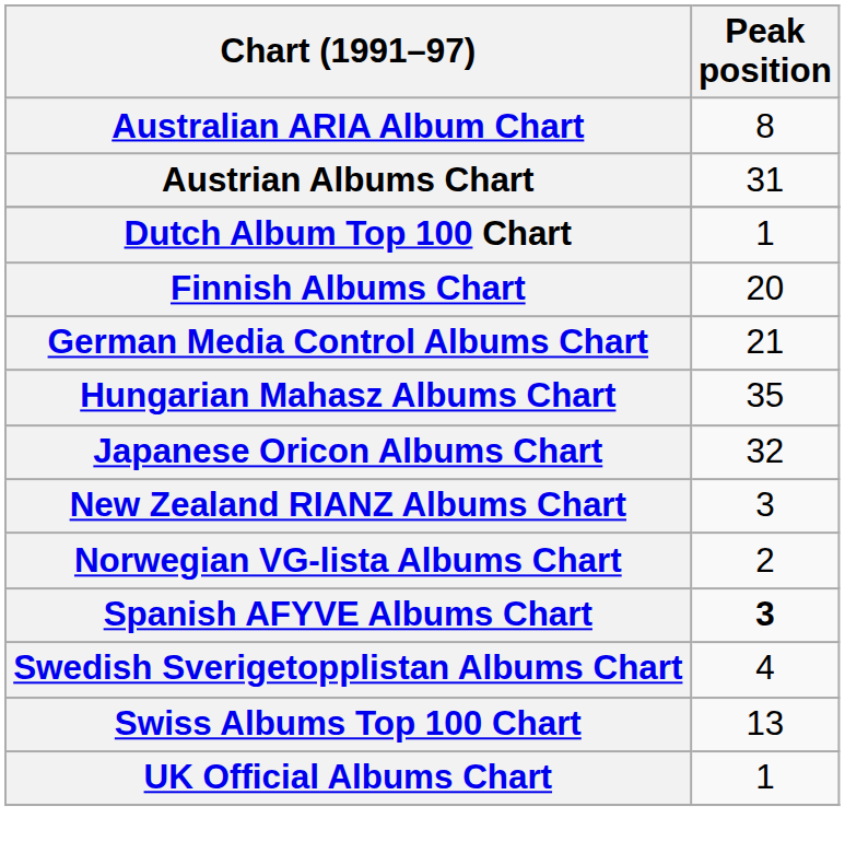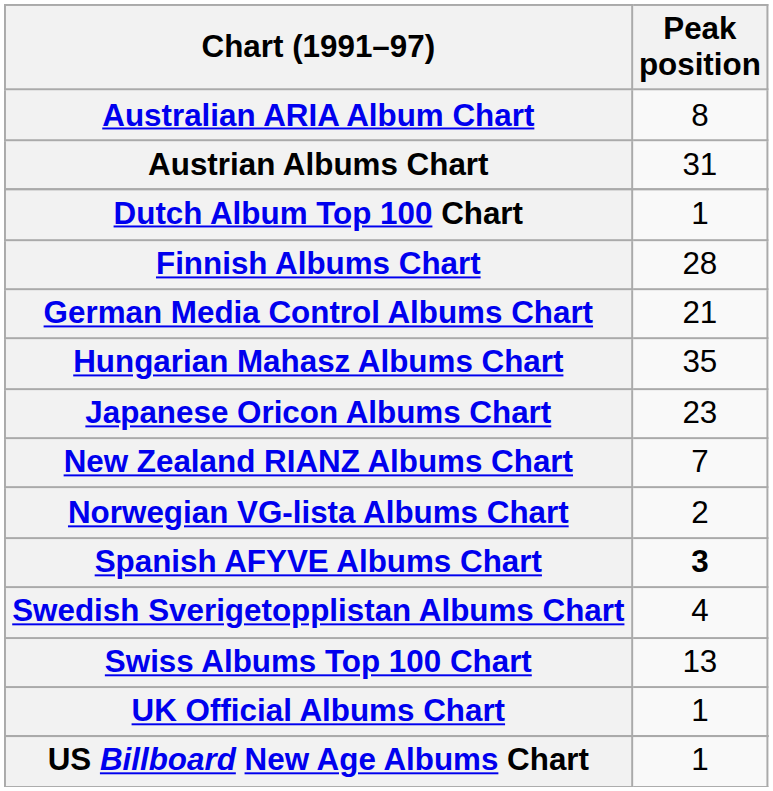Finnish Albums Chart | Peak position: 20 -> 28
Japanese Oricon Albums Chart | Peak position: 32 -> 23
New Zealand RIANZ Albums Chart | Peak position: 3 -> 7
+ row: US Billboard New Age Albums Chart | 1
